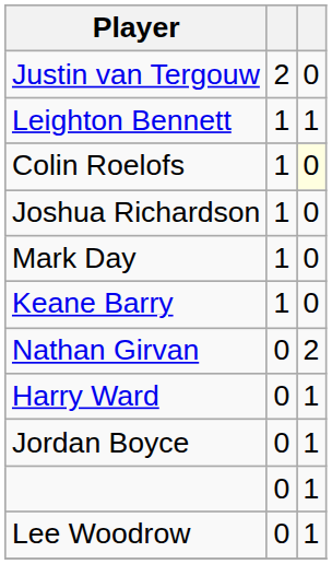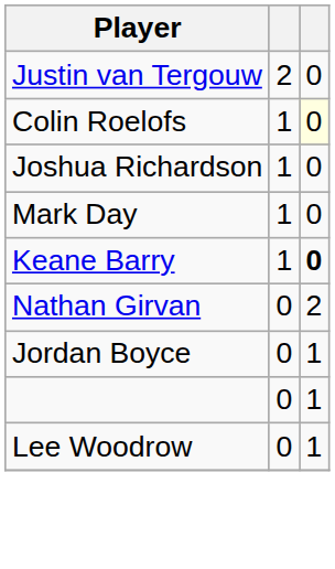- row: Leighton Bennett | 1 | 1
Keane Barry | column 3: normal -> bold
- row: Harry Ward | 0 | 1
